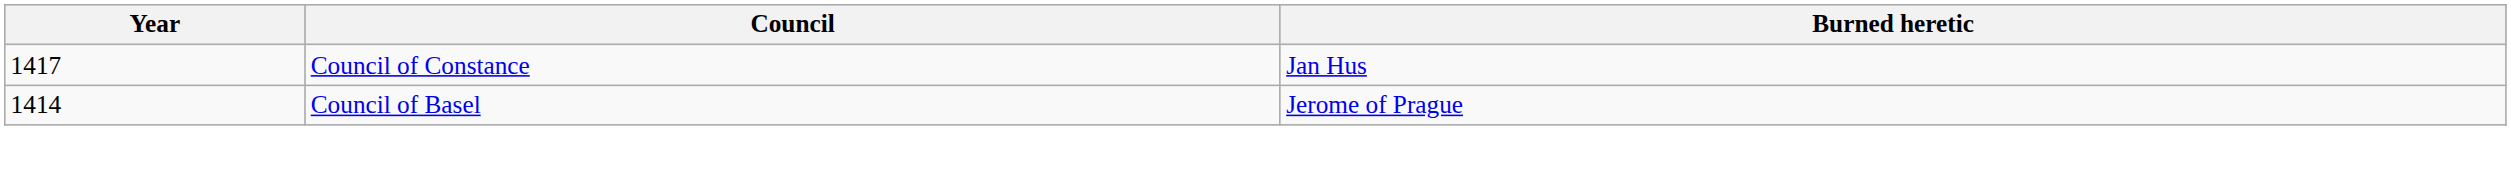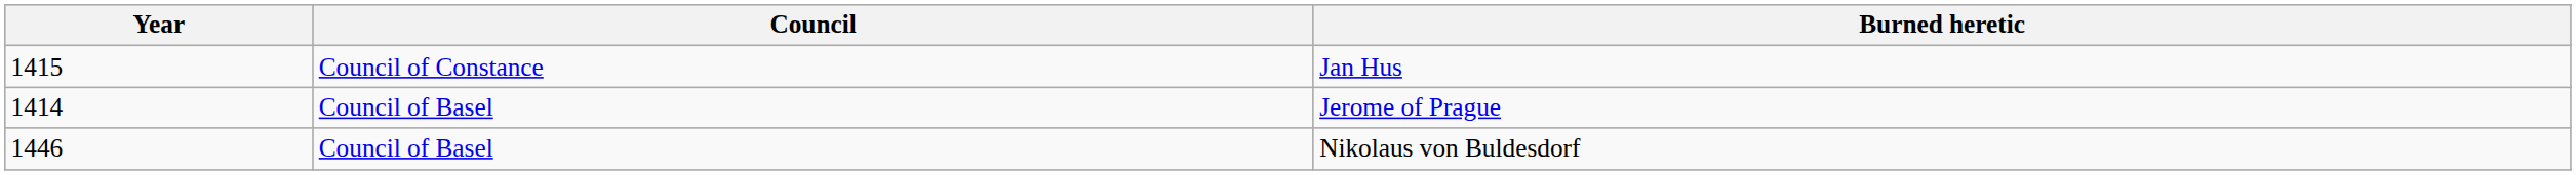Jan Hus | Year: 1417 -> 1415
+ row: 1446 | Council of Basel | Nikolaus von Buldesdorf
